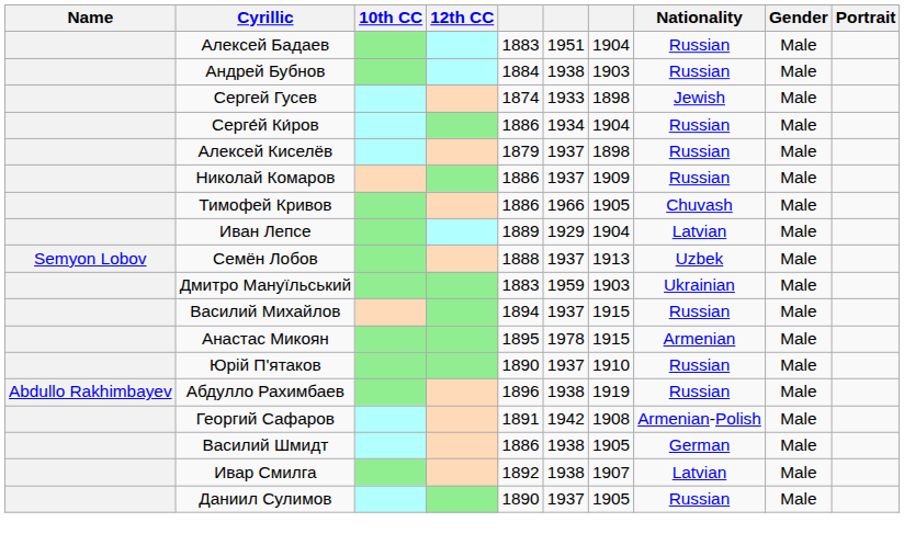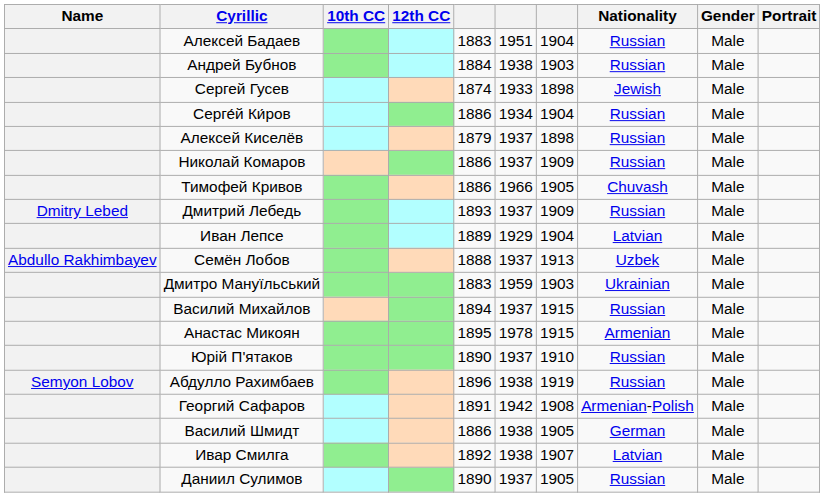+ row: Dmitry Lebed | Дмитрий Лебедь | 1893 | 1937 | 1909 | Russian | Male
Семён Лобов | Name: Semyon Lobov -> Abdullo Rakhimbayev
Абдулло Рахимбаев | Name: Abdullo Rakhimbayev -> Semyon Lobov
